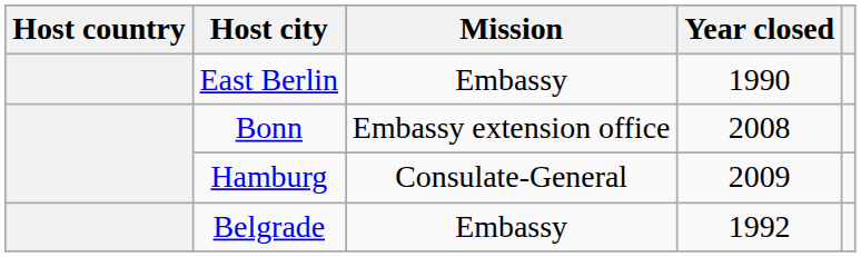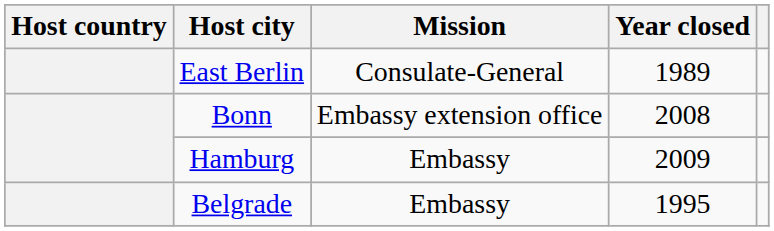East Berlin | Mission: Embassy -> Consulate-General
East Berlin | Year closed: 1990 -> 1989
Hamburg | Mission: Consulate-General -> Embassy
Belgrade | Year closed: 1992 -> 1995
